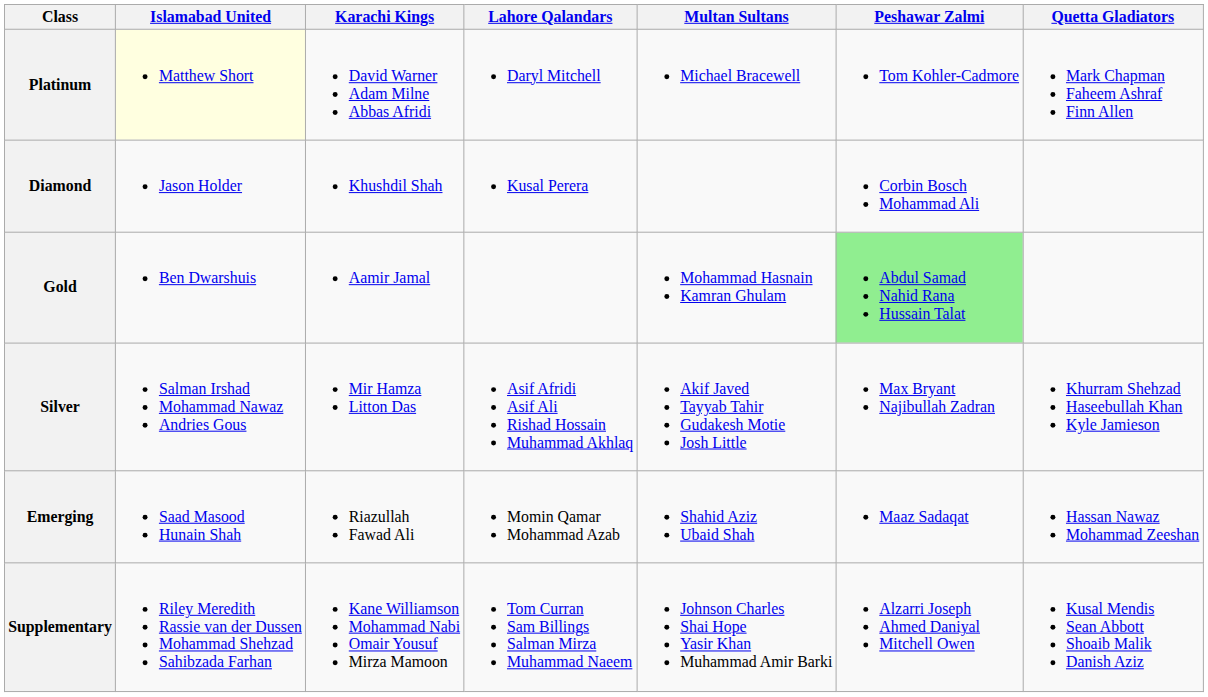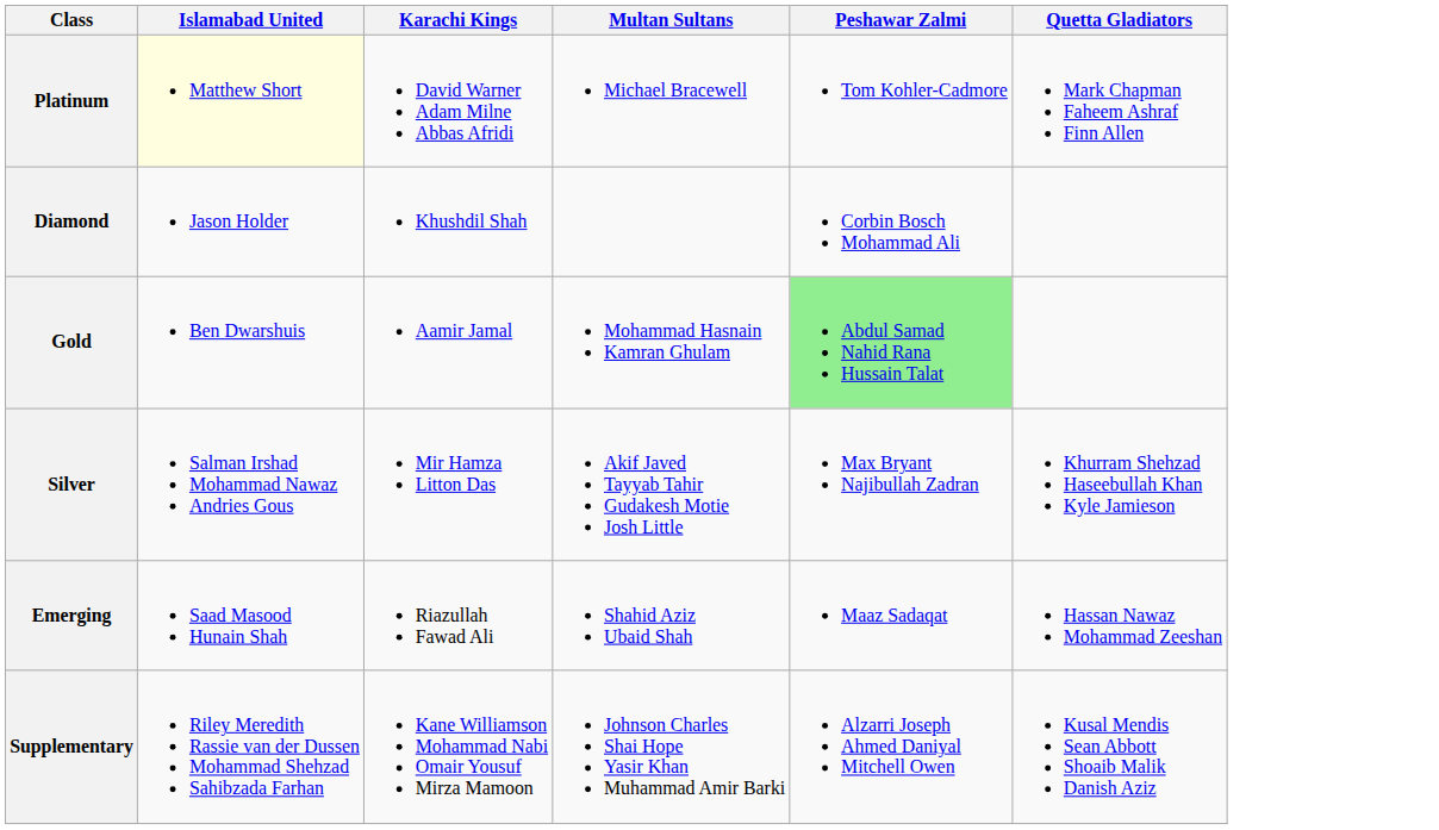- column: Lahore Qalandars | Daryl Mitchell | Kusal Perera | Asif Afridi Asif Ali Rishad Hossain Muhammad Akhlaq | Momin Qamar Mohammad Azab | Tom Curran Sam Billings Salman Mirza Muhammad Naeem
